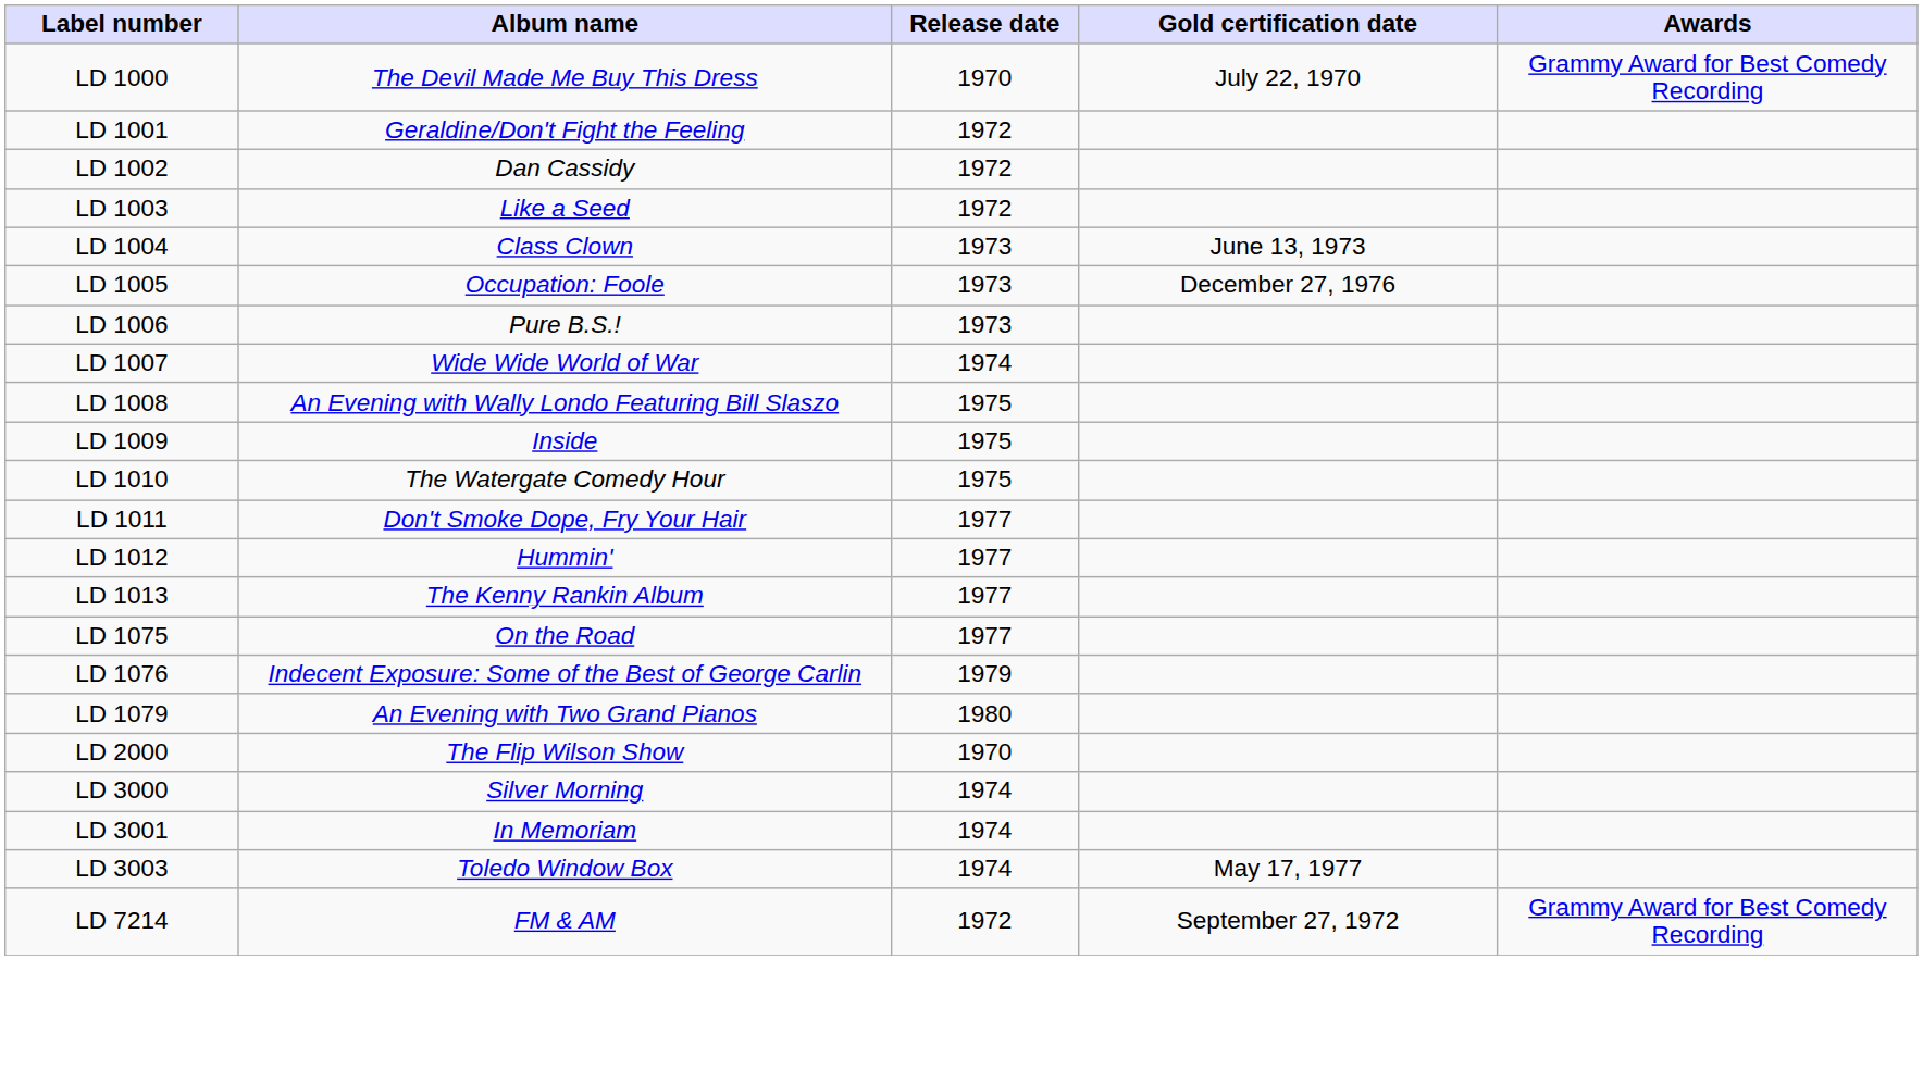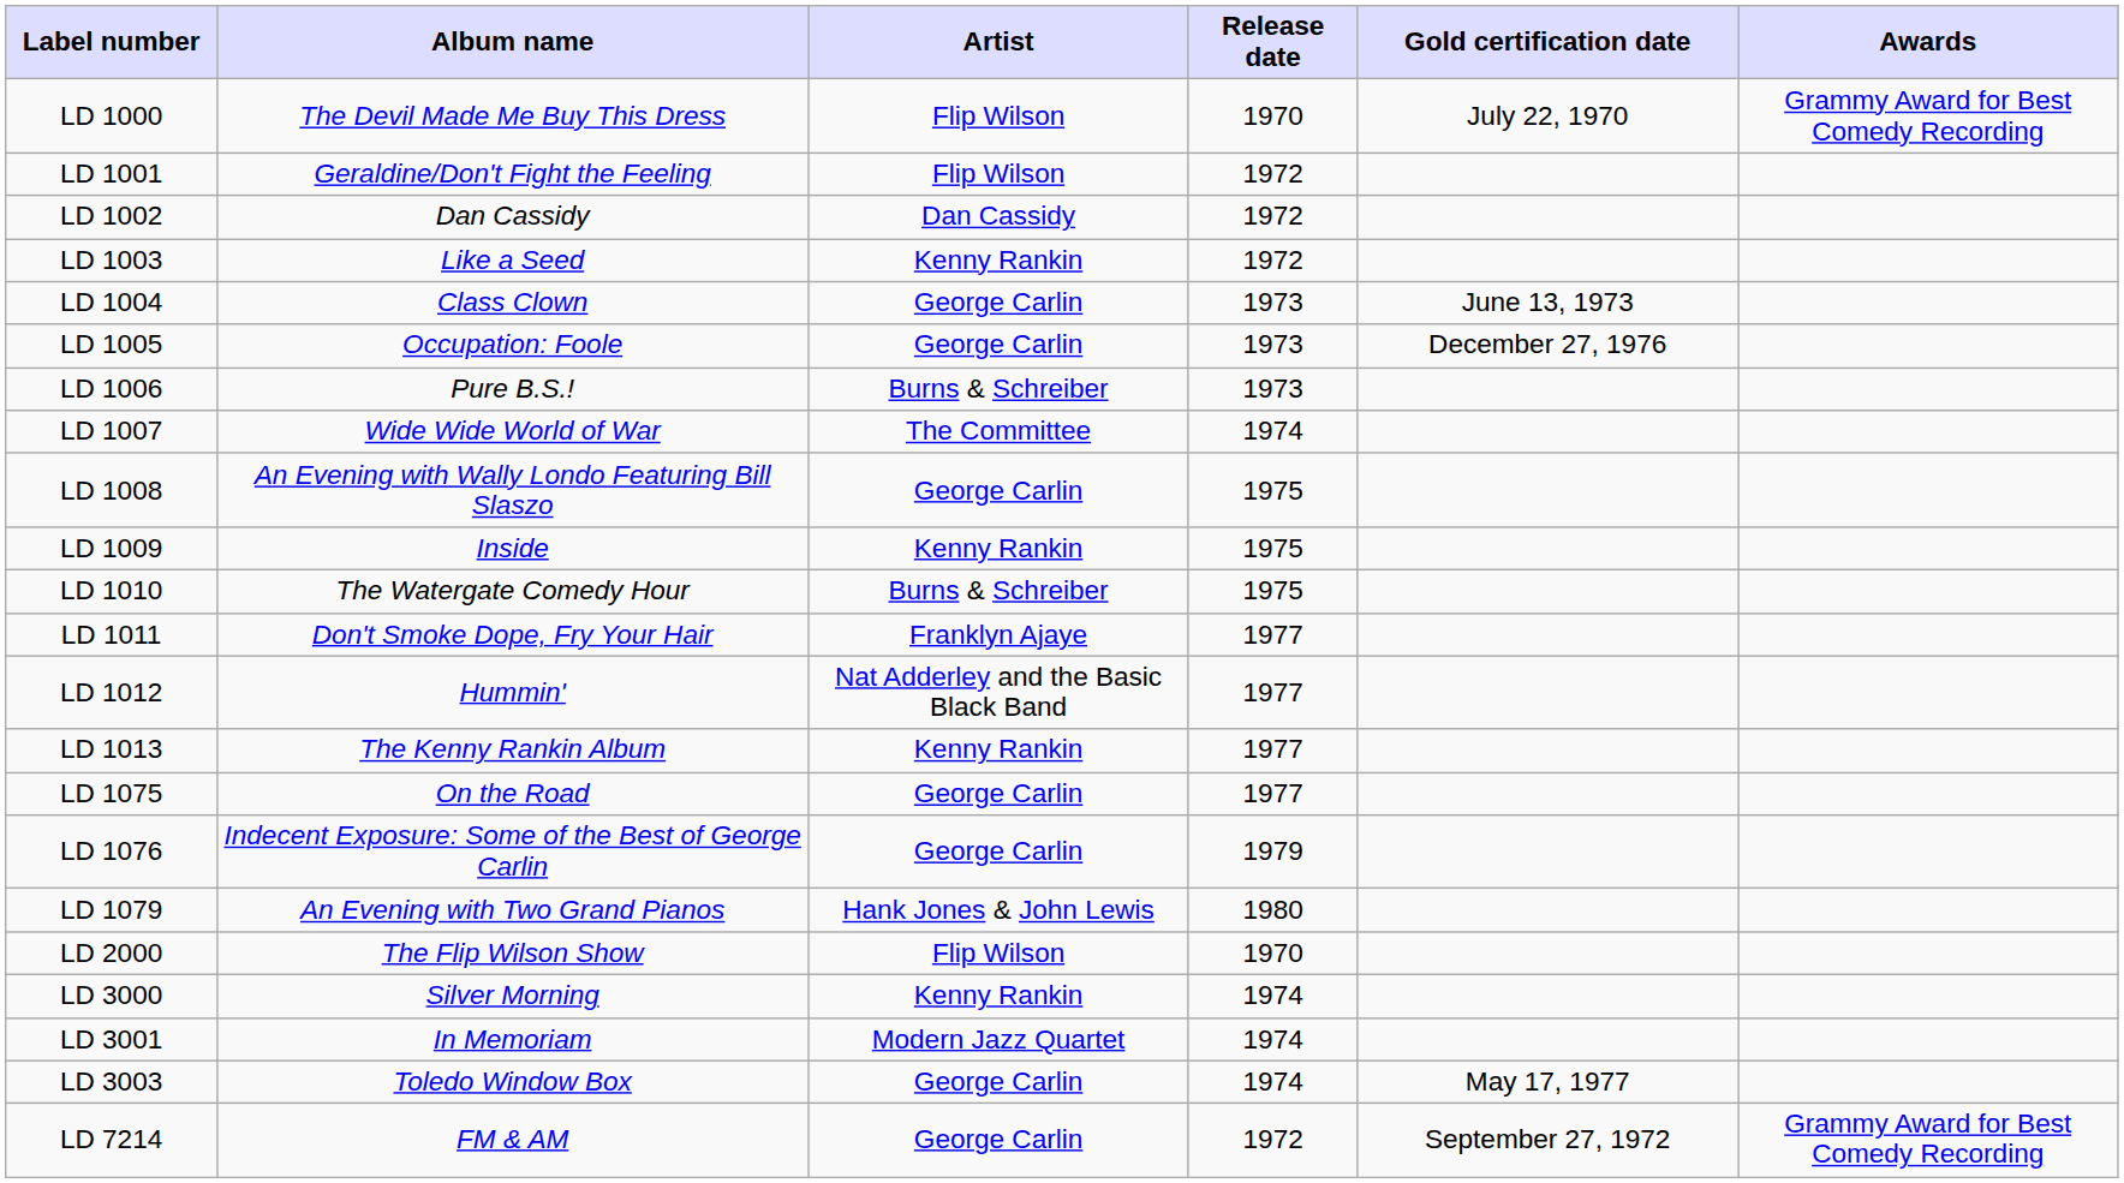+ column: Artist | Flip Wilson | Flip Wilson | Dan Cassidy | Kenny Rankin | George Carlin | George Carlin | Burns & Schreiber | The Committee | George Carlin | Kenny Rankin | Burns & Schreiber | Franklyn Ajaye | Nat Adderley and the Basic Black Band | Kenny Rankin | George Carlin | George Carlin | Hank Jones & John Lewis | Flip Wilson | Kenny Rankin | Modern Jazz Quartet | George Carlin | George Carlin
